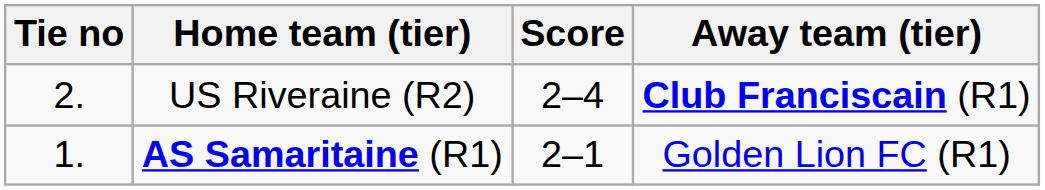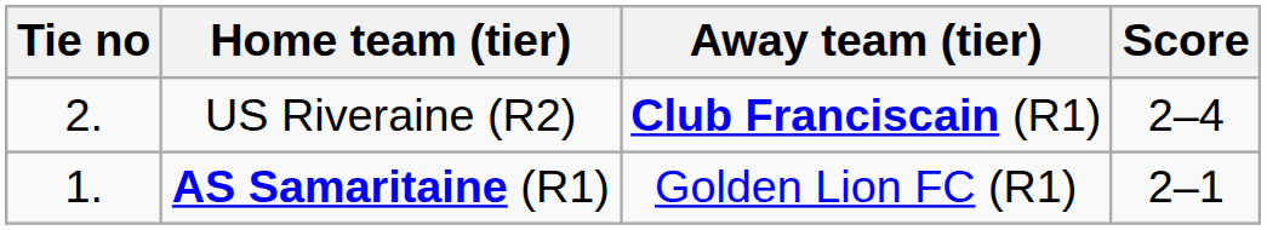columns swapped: Score <-> Away team (tier)
